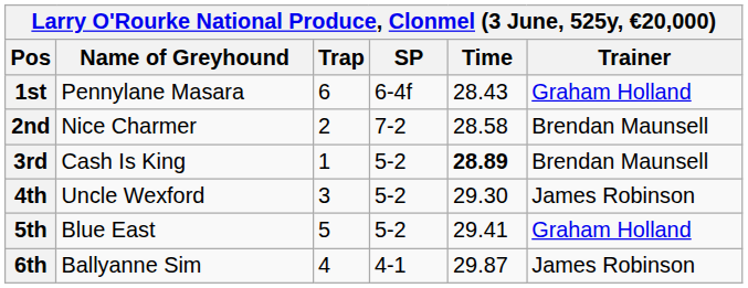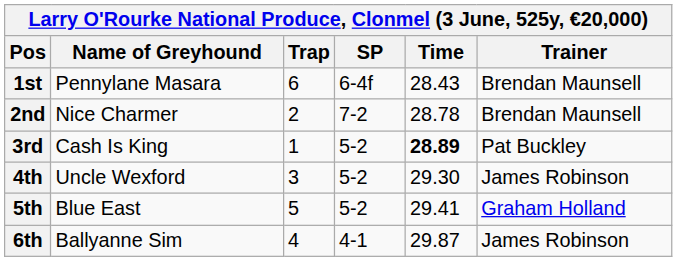1st | Trainer: Graham Holland -> Brendan Maunsell
2nd | Time: 28.58 -> 28.78
3rd | Trainer: Brendan Maunsell -> Pat Buckley
